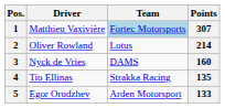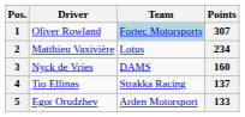1 | Driver: Matthieu Vaxivière -> Oliver Rowland
2 | Driver: Oliver Rowland -> Matthieu Vaxivière
2 | Points: 214 -> 234
4 | Points: 135 -> 137
